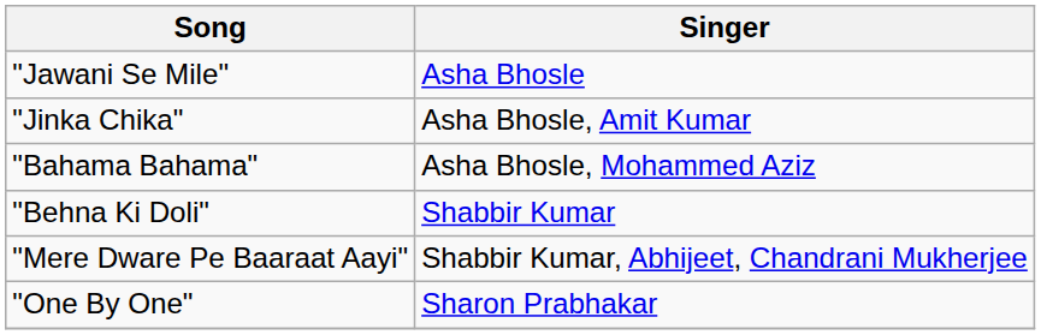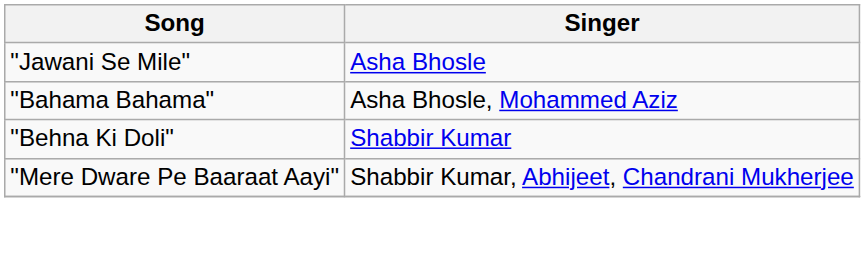- row: "Jinka Chika" | Asha Bhosle, Amit Kumar
- row: "One By One" | Sharon Prabhakar
